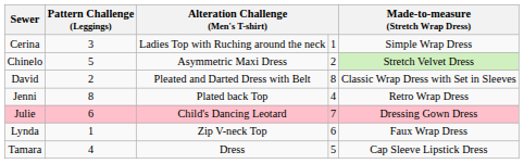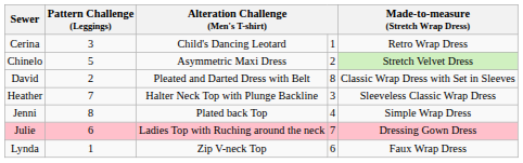Cerina | column 3: Ladies Top with Ruching around the neck -> Child's Dancing Leotard
Cerina | Made-to-measure (Stretch Wrap Dress): Simple Wrap Dress -> Retro Wrap Dress
+ row: Heather | 7 | Halter Neck Top with Plunge Backline | 3 | Sleeveless Classic Wrap Dress
Jenni | Made-to-measure (Stretch Wrap Dress): Retro Wrap Dress -> Simple Wrap Dress
Julie | column 3: Child's Dancing Leotard -> Ladies Top with Ruching around the neck
- row: Tamara | 4 | Dress | 5 | Cap Sleeve Lipstick Dress
